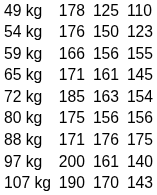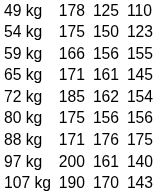54 kg | column 3: 176 -> 175
72 kg | column 5: 163 -> 162
